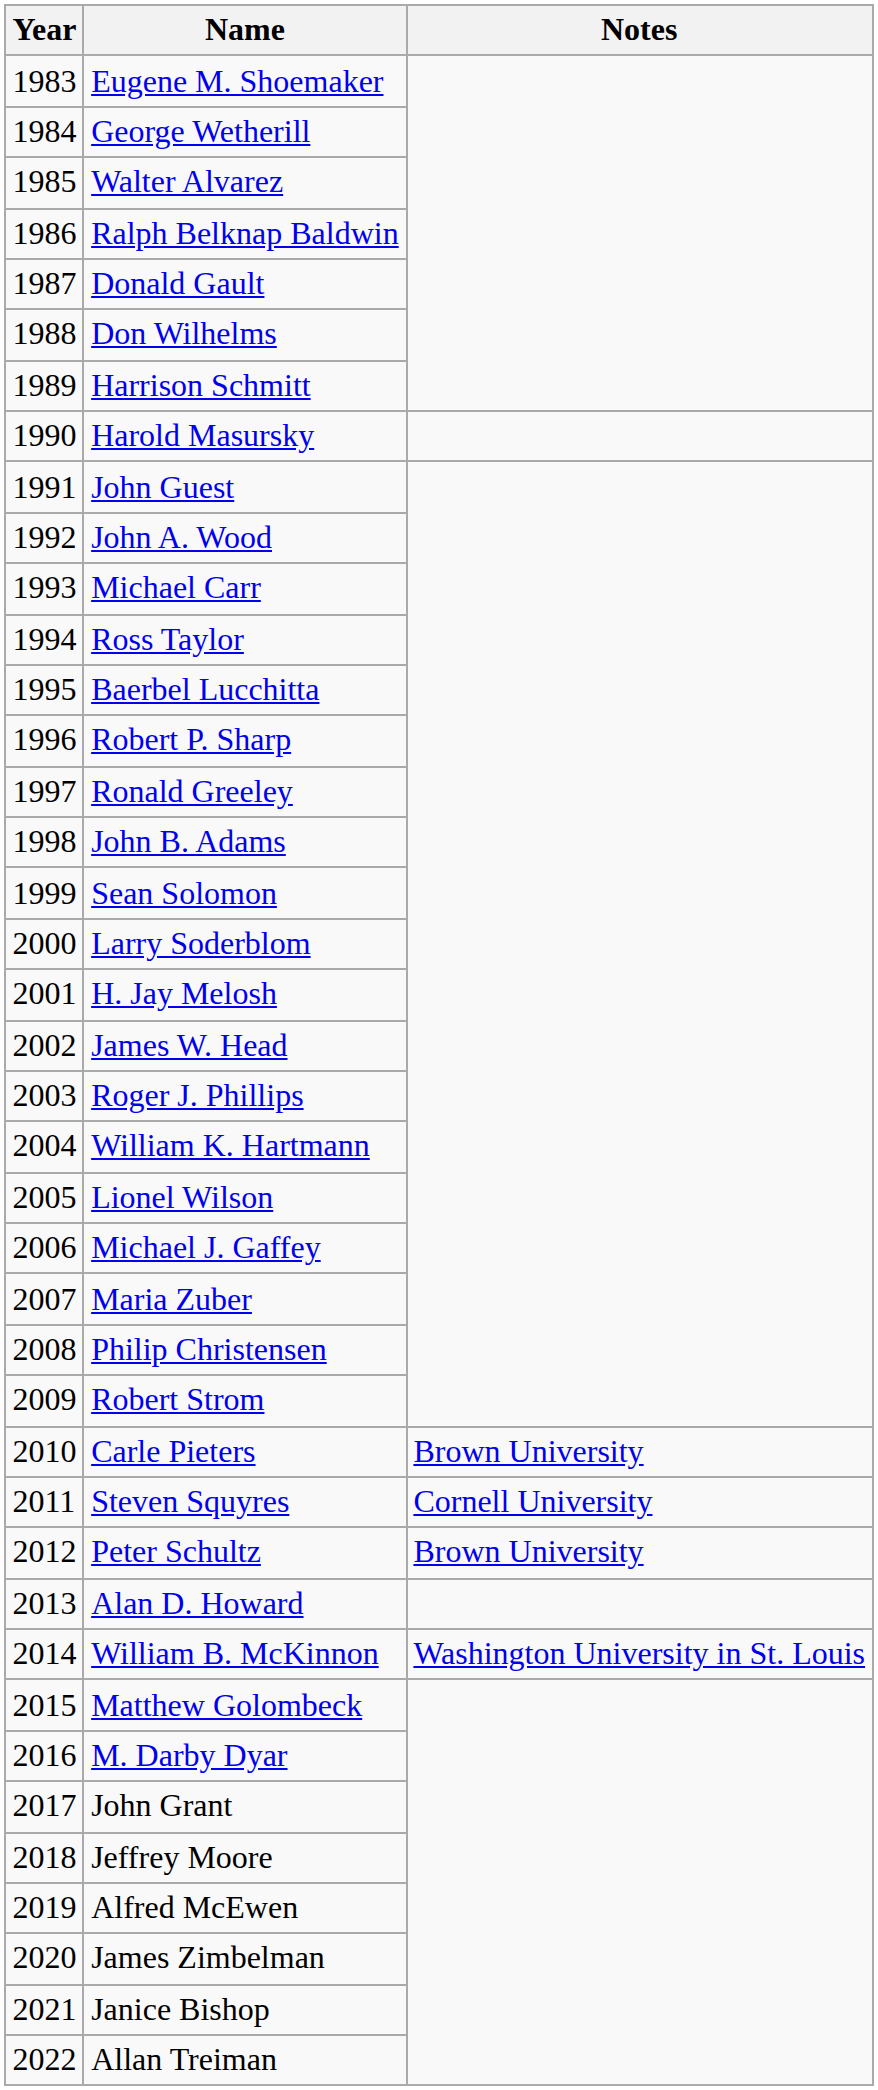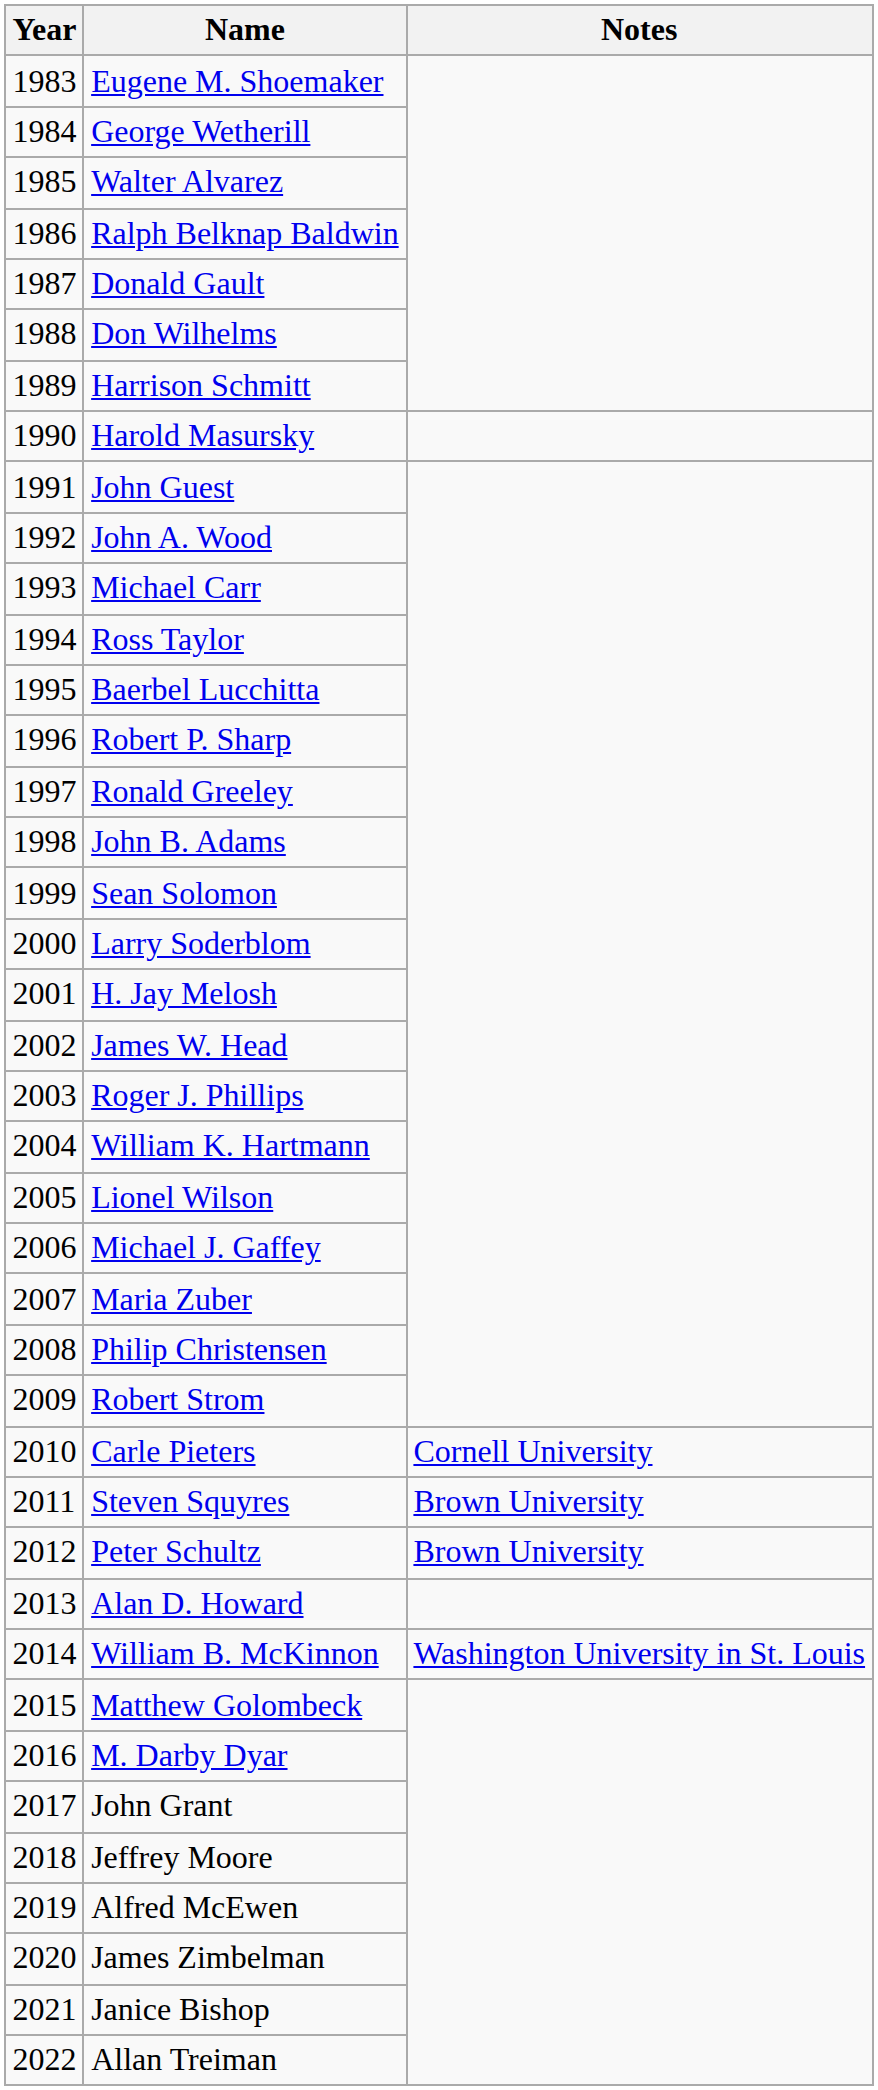Carle Pieters | Notes: Brown University -> Cornell University
Steven Squyres | Notes: Cornell University -> Brown University
